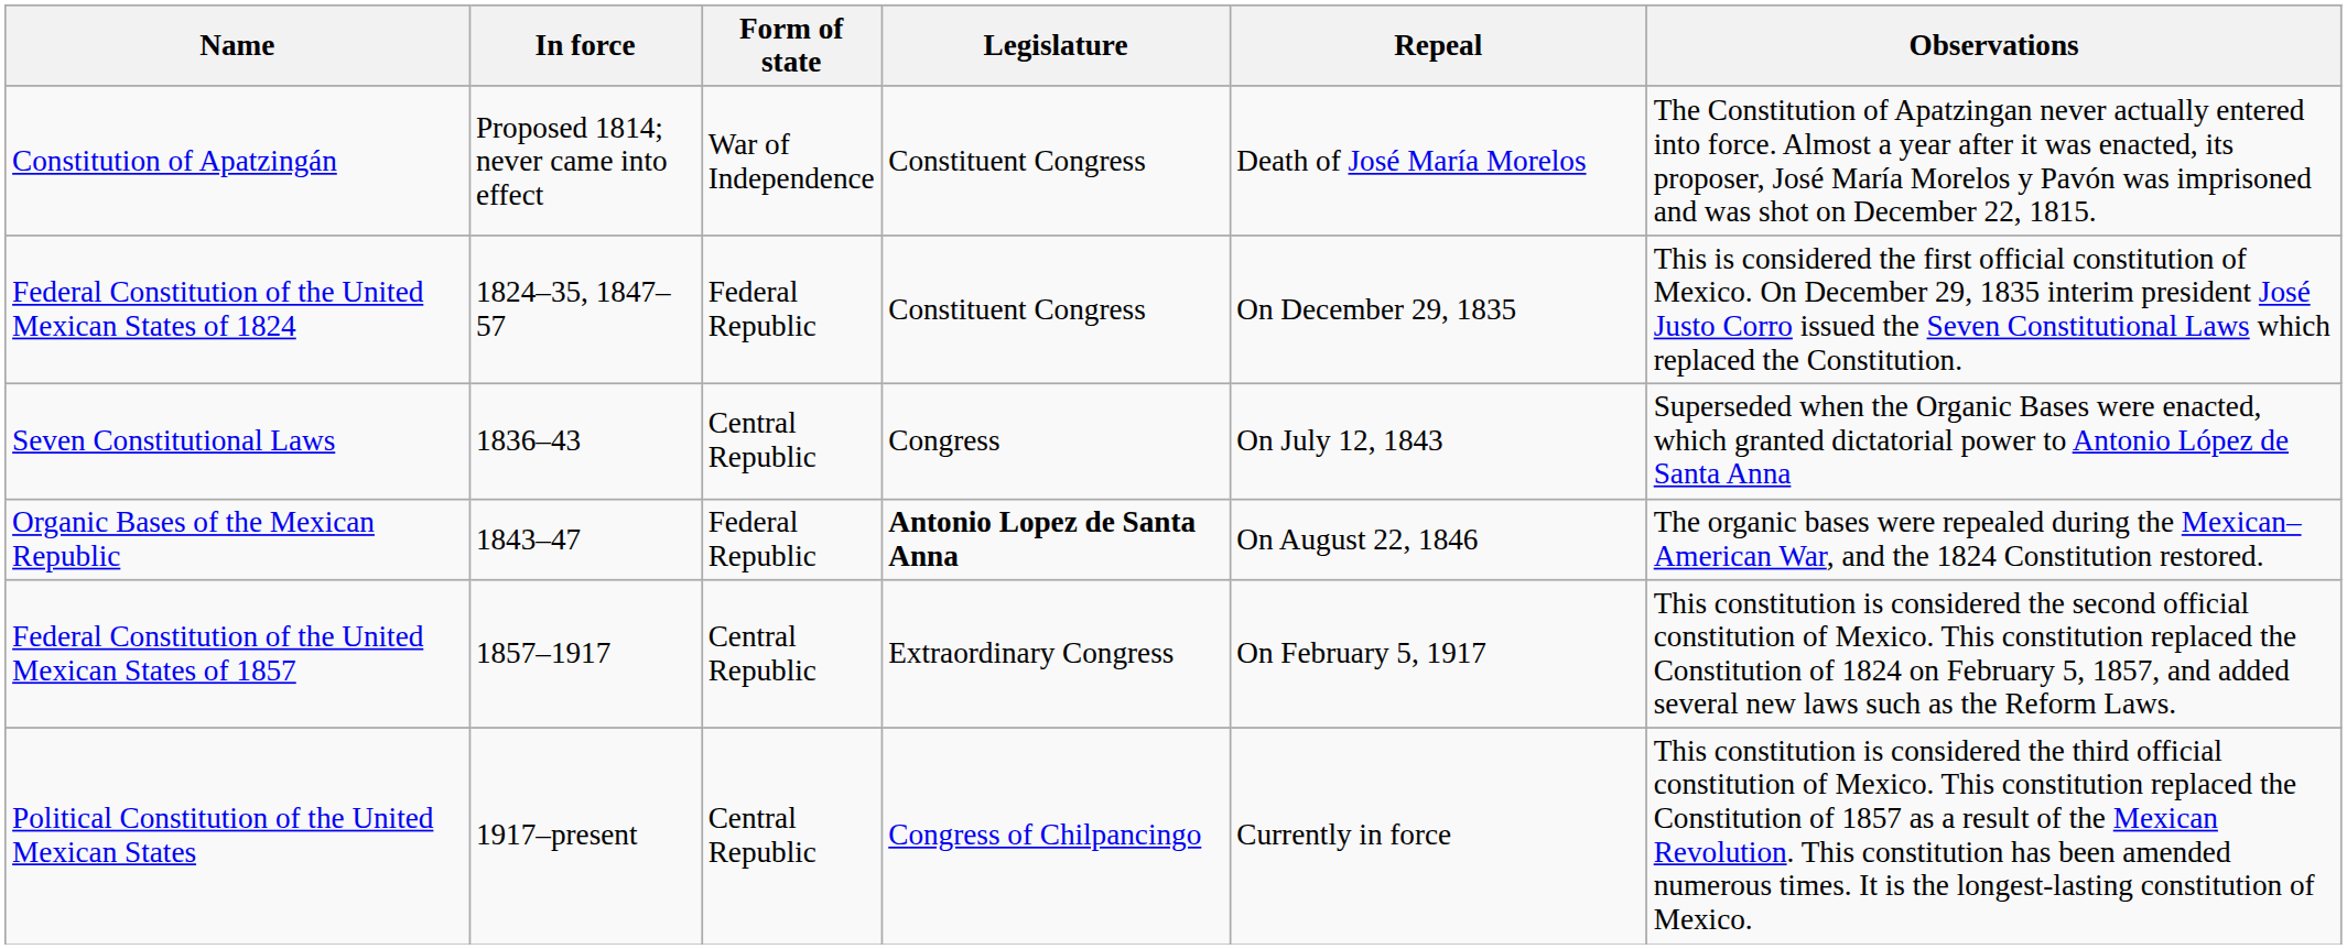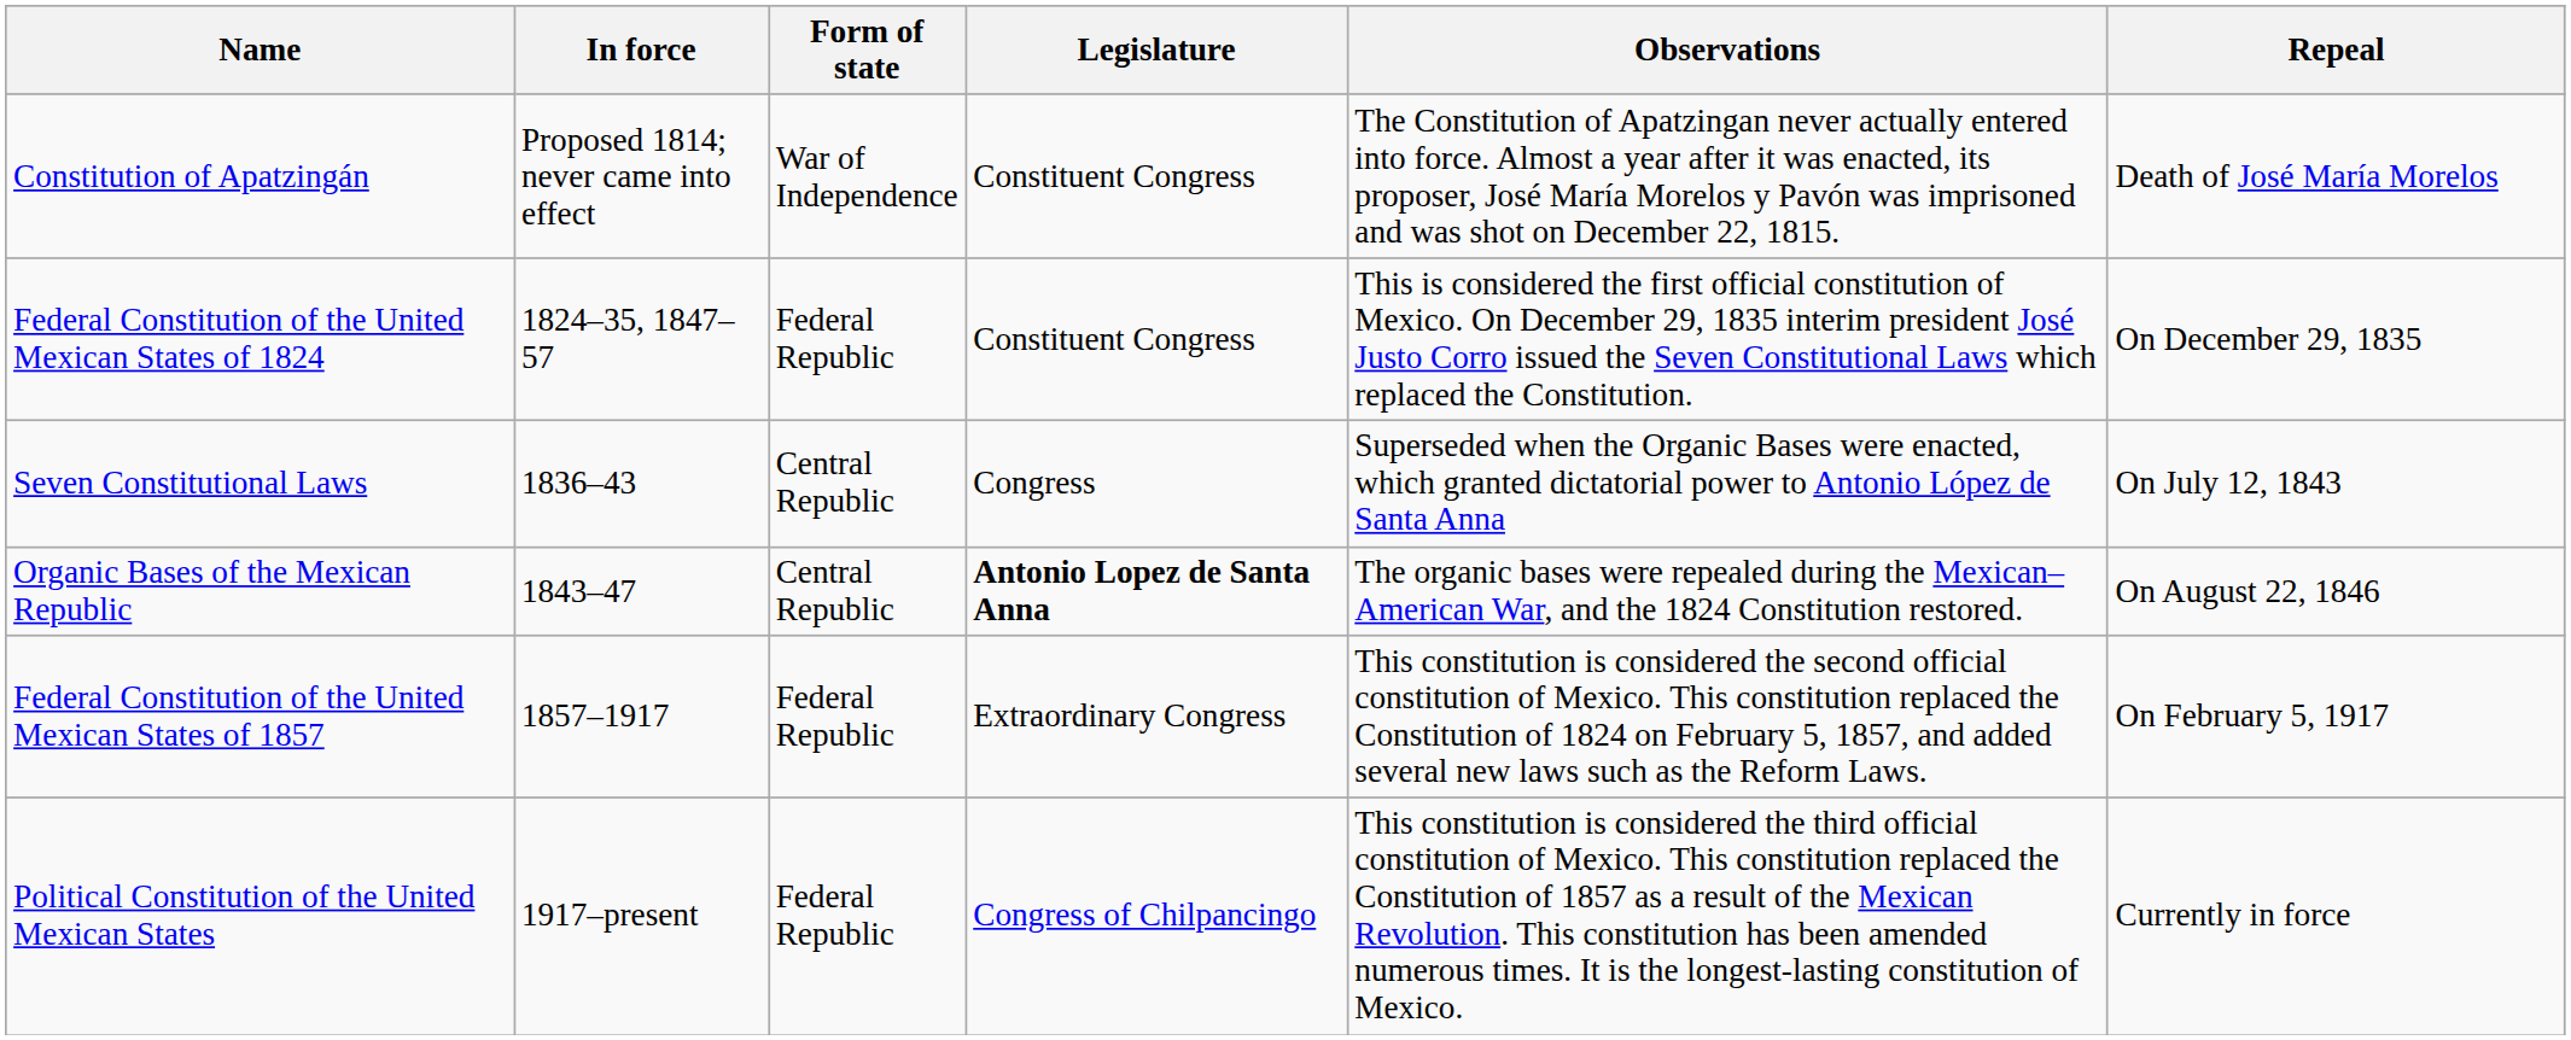columns swapped: Repeal <-> Observations
Organic Bases of the Mexican Republic | Form of state: Federal Republic -> Central Republic
Federal Constitution of the United Mexican States of 1857 | Form of state: Central Republic -> Federal Republic
Political Constitution of the United Mexican States | Form of state: Central Republic -> Federal Republic
